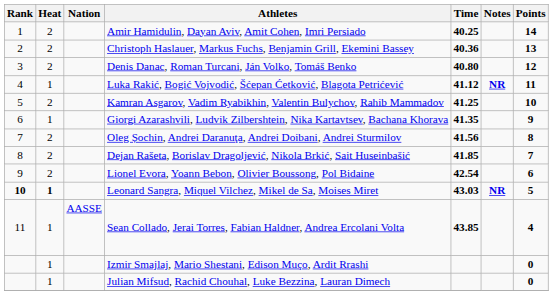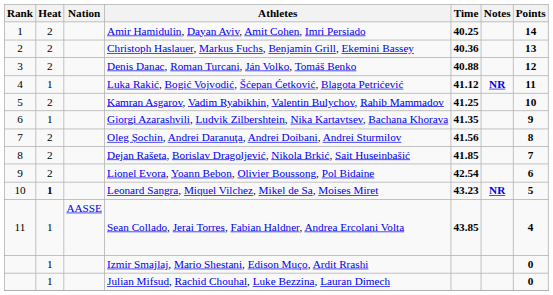Denis Danac, Roman Turcani, Ján Volko, Tomáš Benko | Time: 40.80 -> 40.88
Leonard Sangra, Miquel Vilchez, Mikel de Sa, Moises Miret | Rank: bold -> normal
Leonard Sangra, Miquel Vilchez, Mikel de Sa, Moises Miret | Time: 43.03 -> 43.23
